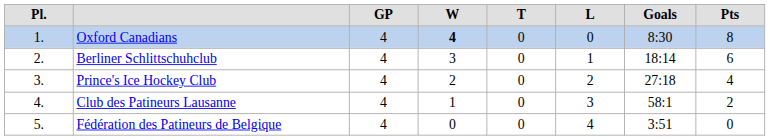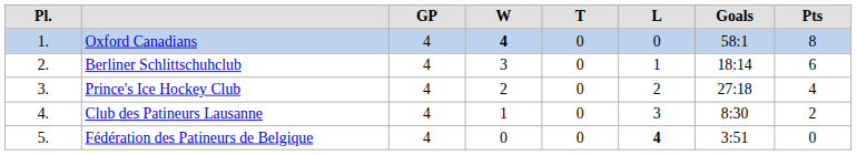Oxford Canadians | column 7: 8:30 -> 58:1
Club des Patineurs Lausanne | column 7: 58:1 -> 8:30
Fédération des Patineurs de Belgique | column 6: normal -> bold
